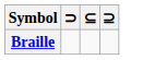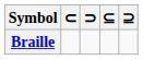+ column: ⊂
